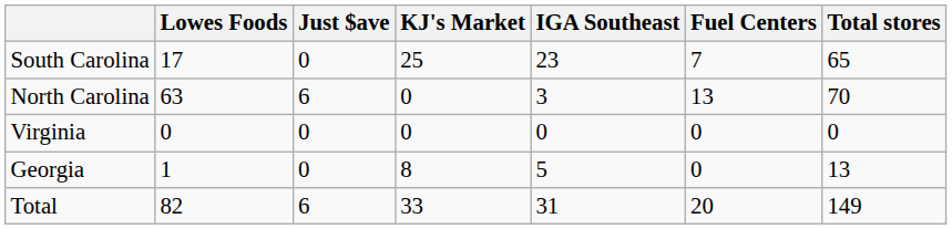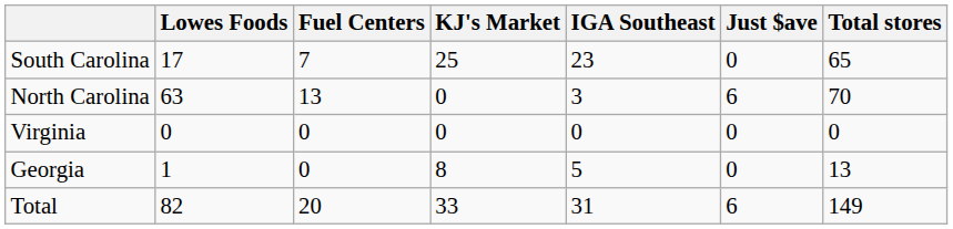columns swapped: Just $ave <-> Fuel Centers
